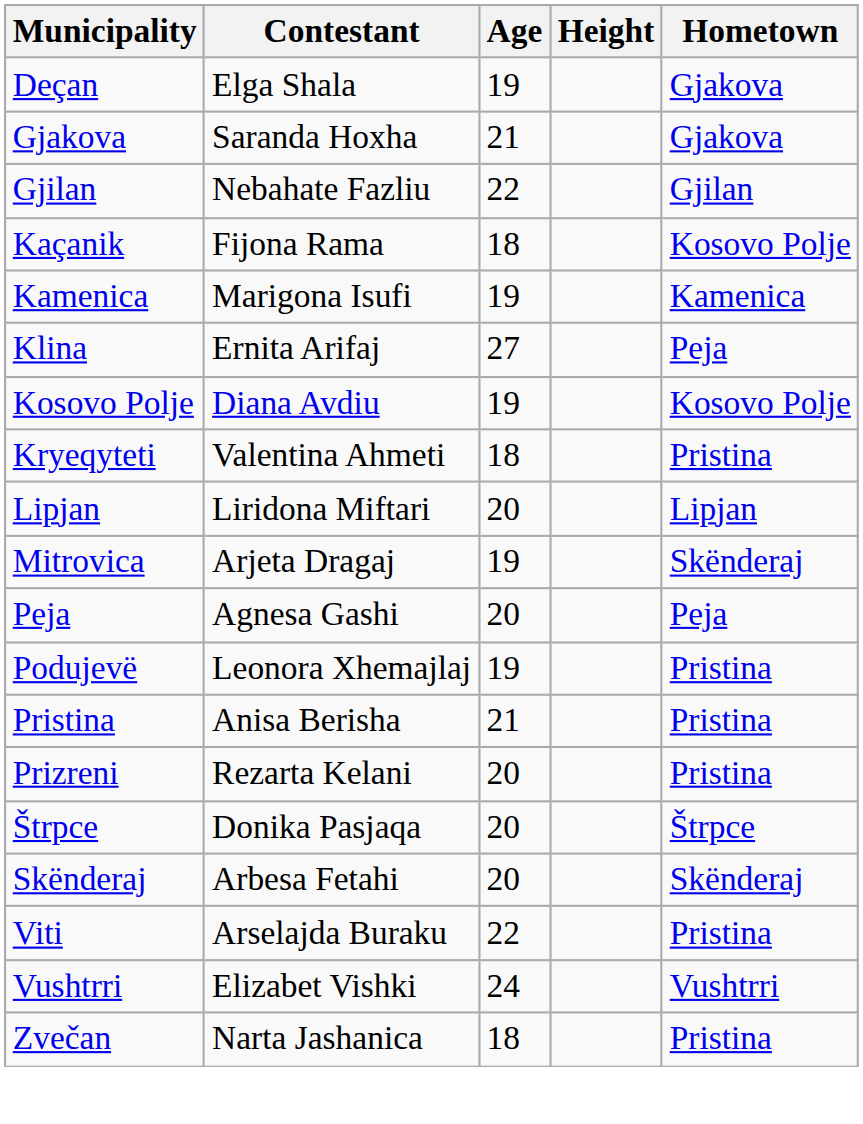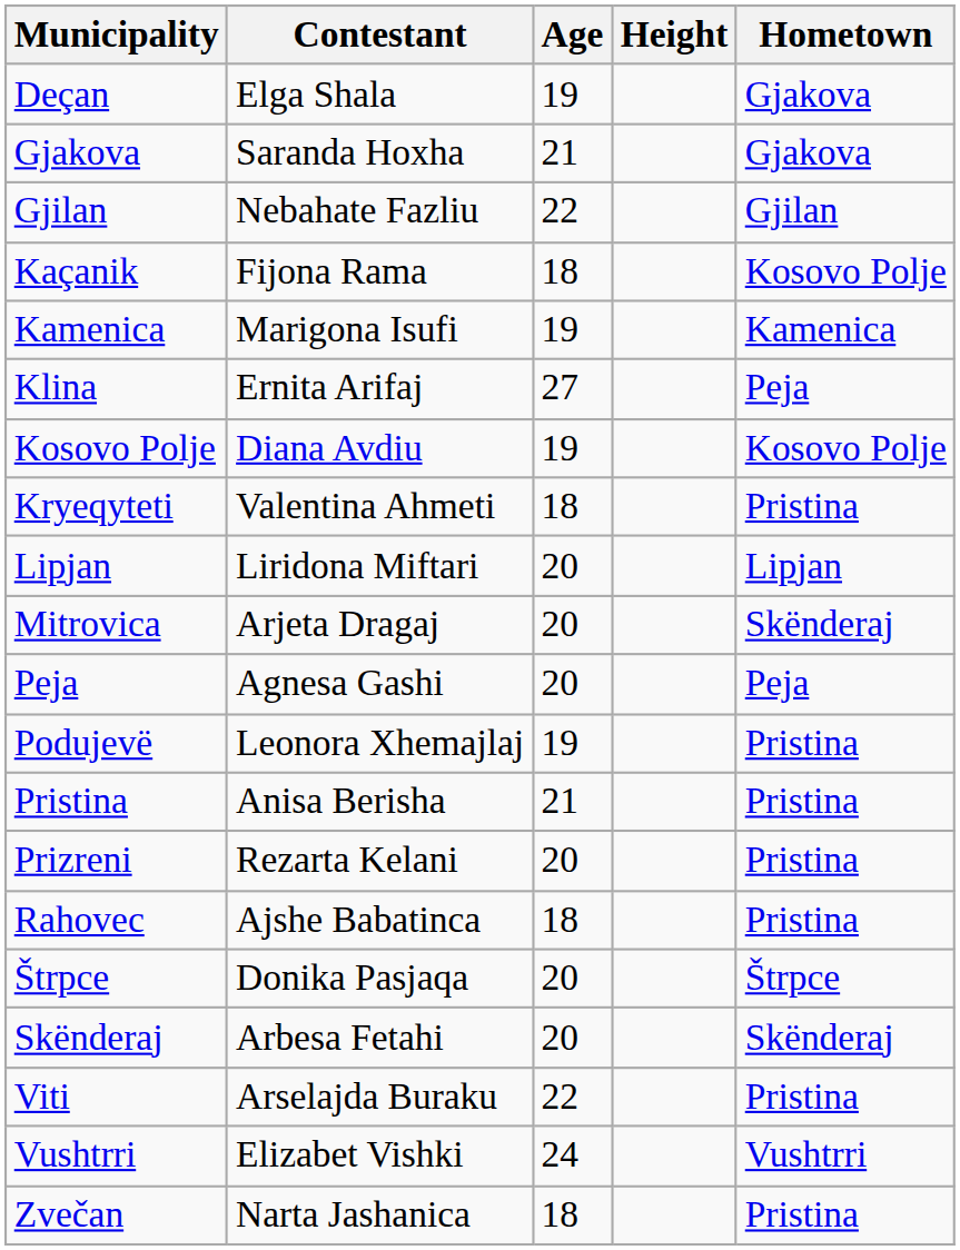Mitrovica | Age: 19 -> 20
+ row: Rahovec | Ajshe Babatinca | 18 | Pristina
